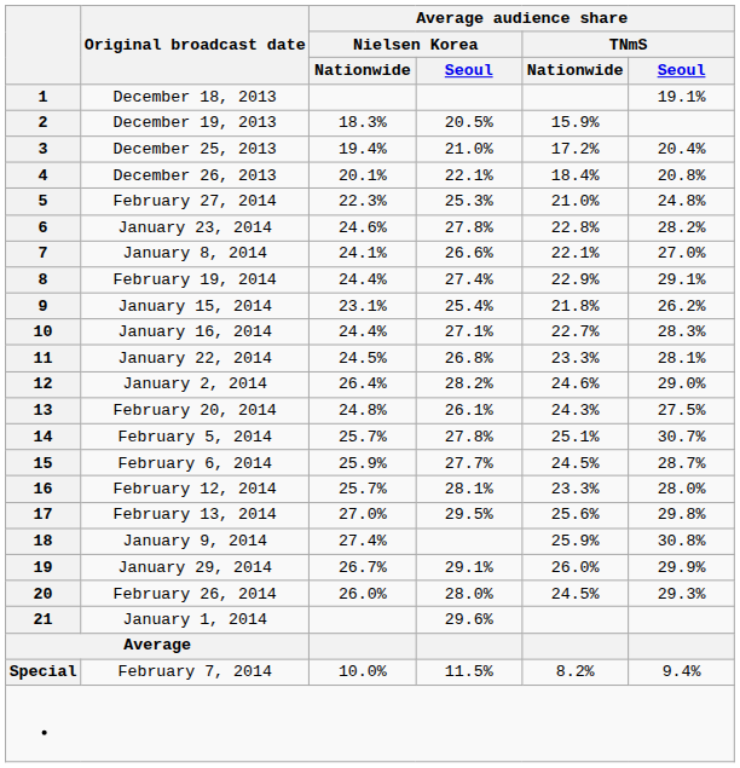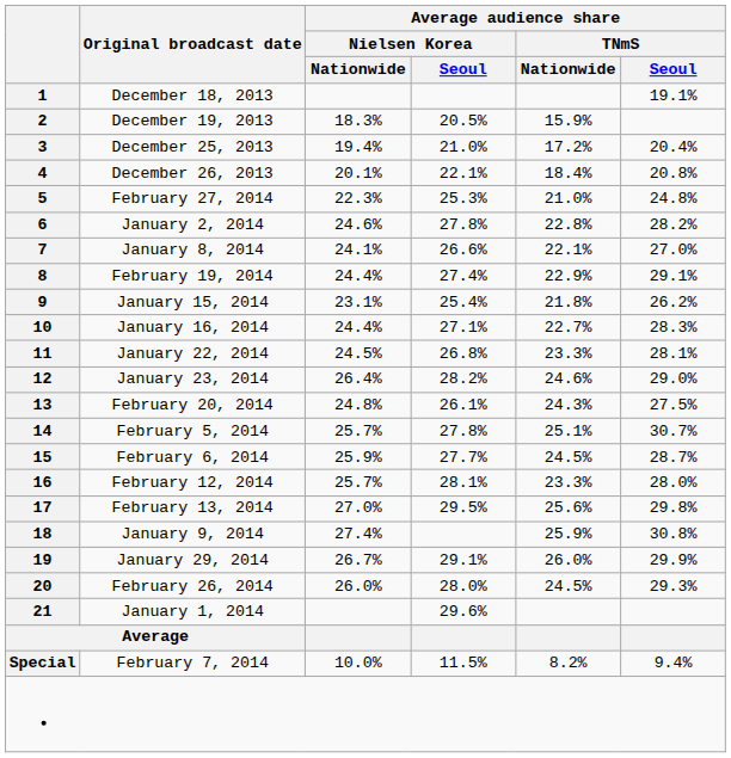6 | Original broadcast date: January 23, 2014 -> January 2, 2014
12 | Original broadcast date: January 2, 2014 -> January 23, 2014
